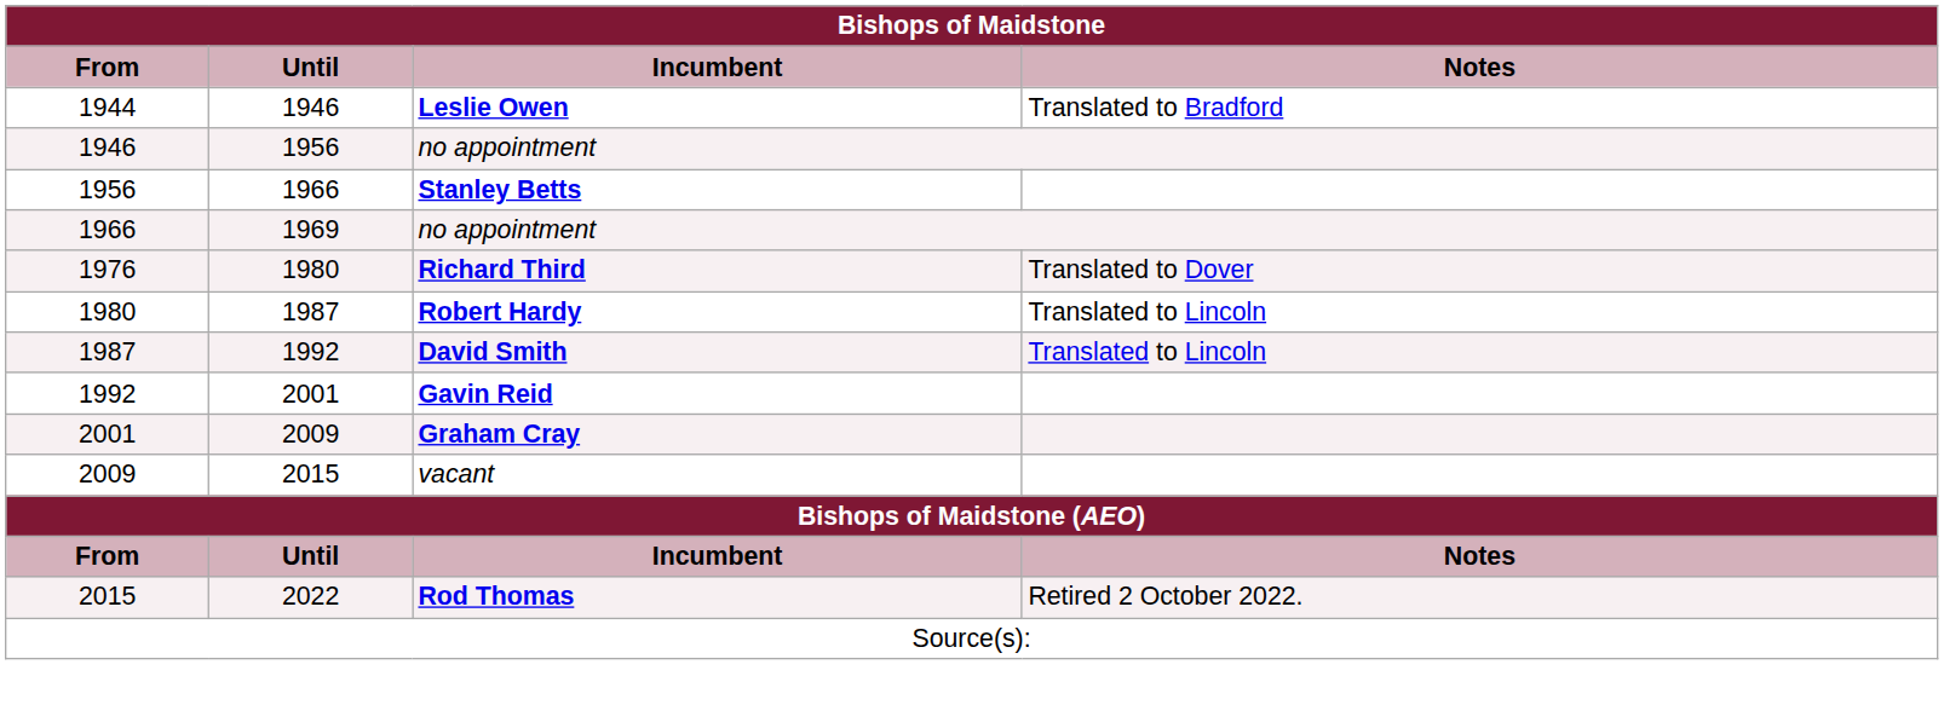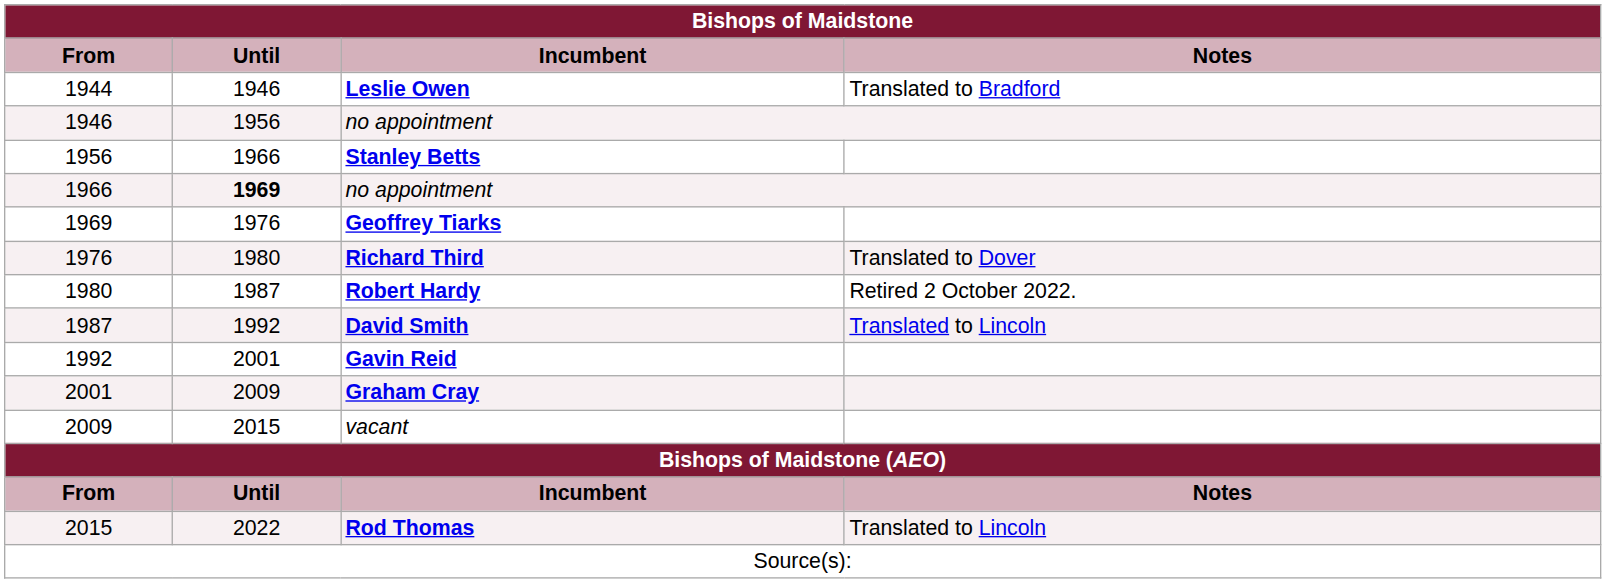1966 / no appointment | Until: normal -> bold
+ row: 1969 | 1976 | Geoffrey Tiarks
Robert Hardy | Notes: Translated to Lincoln -> Retired 2 October 2022.
Rod Thomas | Notes: Retired 2 October 2022. -> Translated to Lincoln
